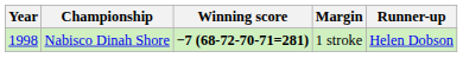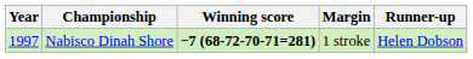Nabisco Dinah Shore | Year: 1998 -> 1997
